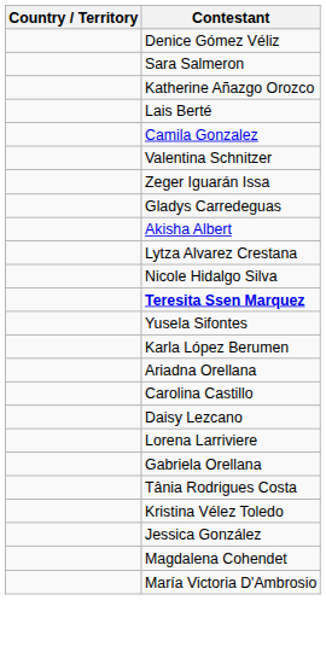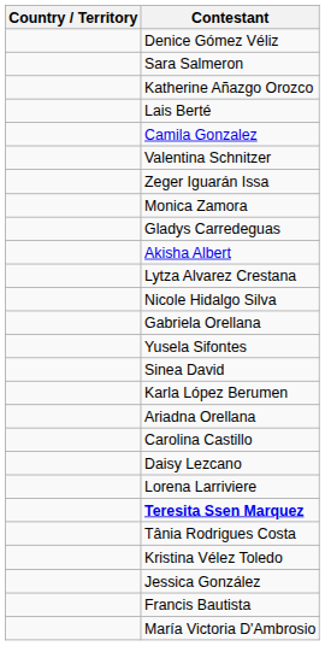+ row: Monica Zamora
rows swapped: Gabriela Orellana <-> Teresita Ssen Marquez
+ row: Sinea David
+ row: Francis Bautista
- row: Magdalena Cohendet
